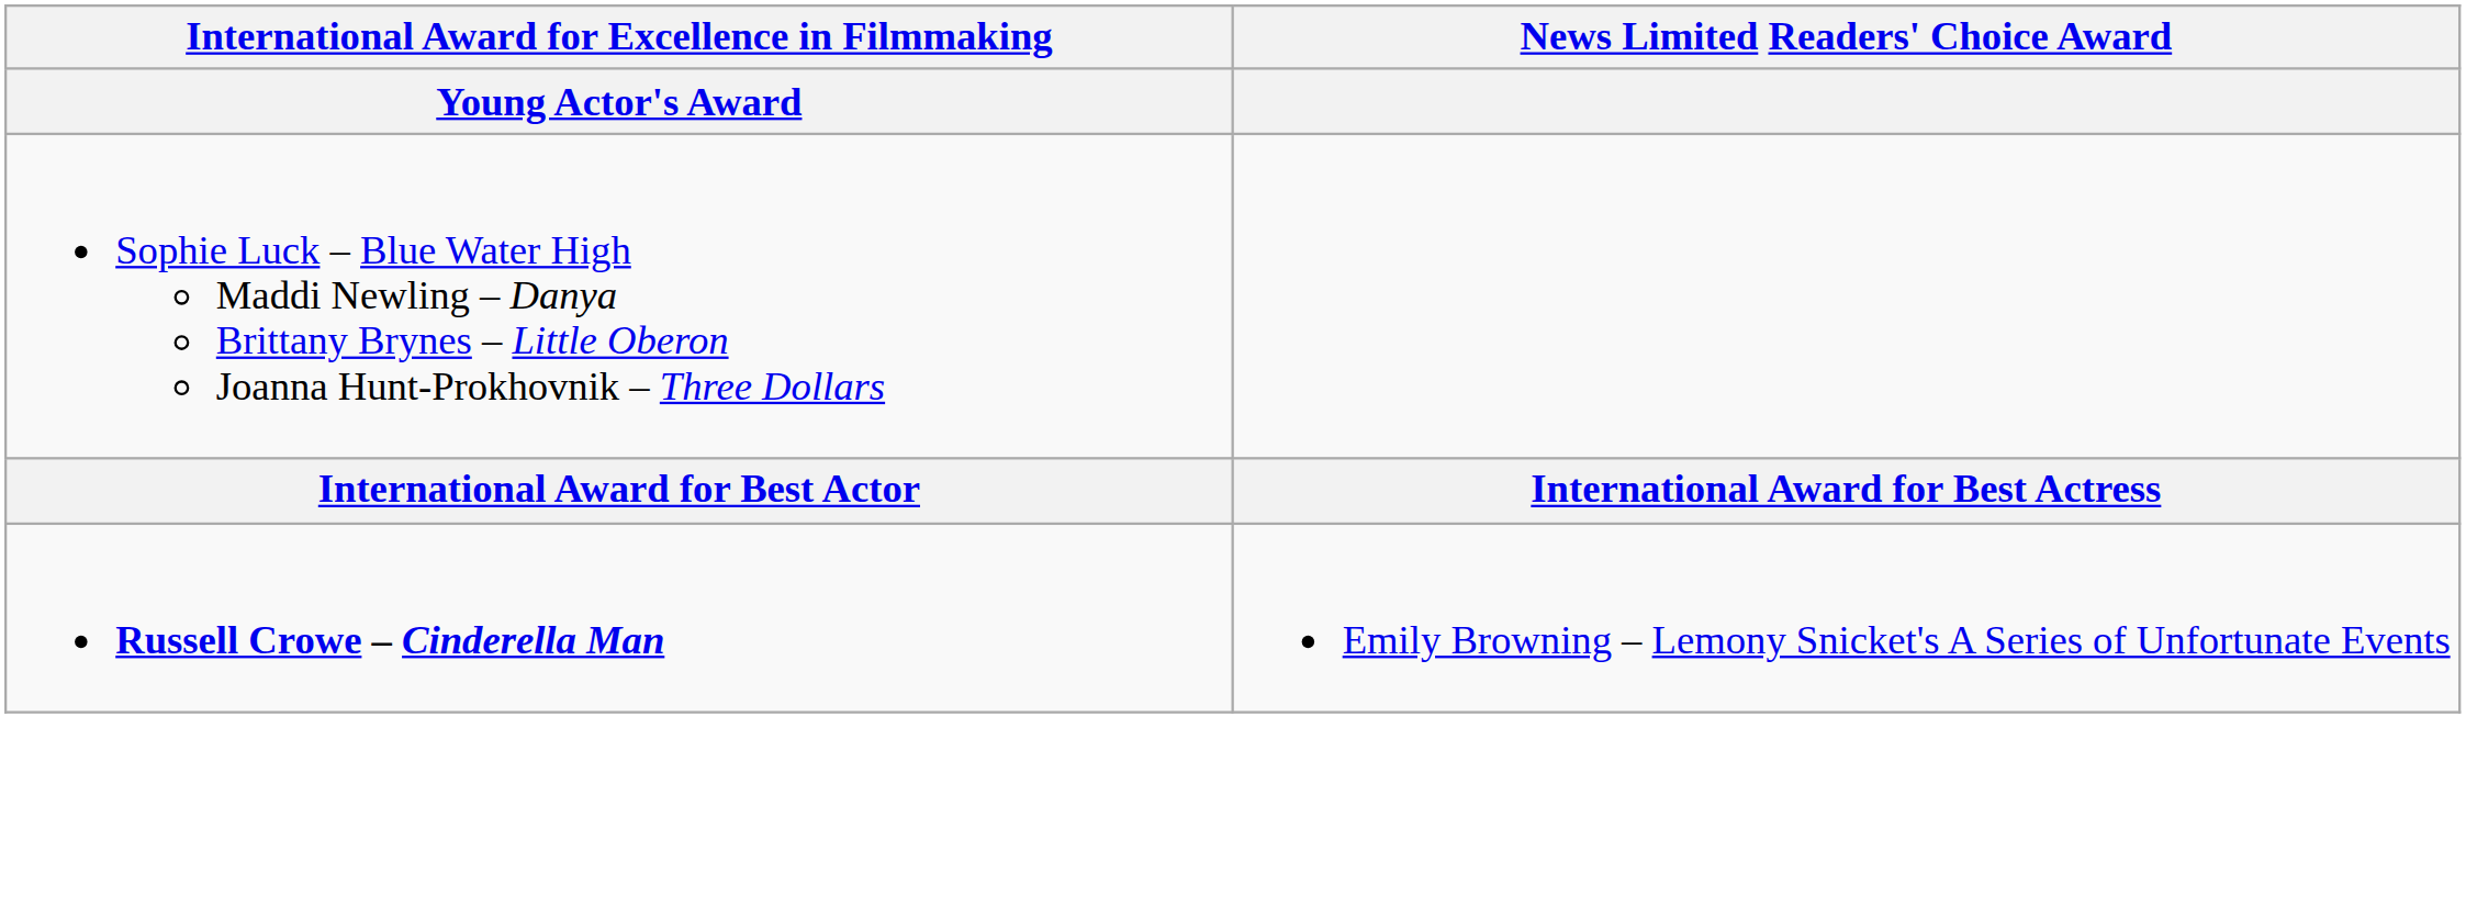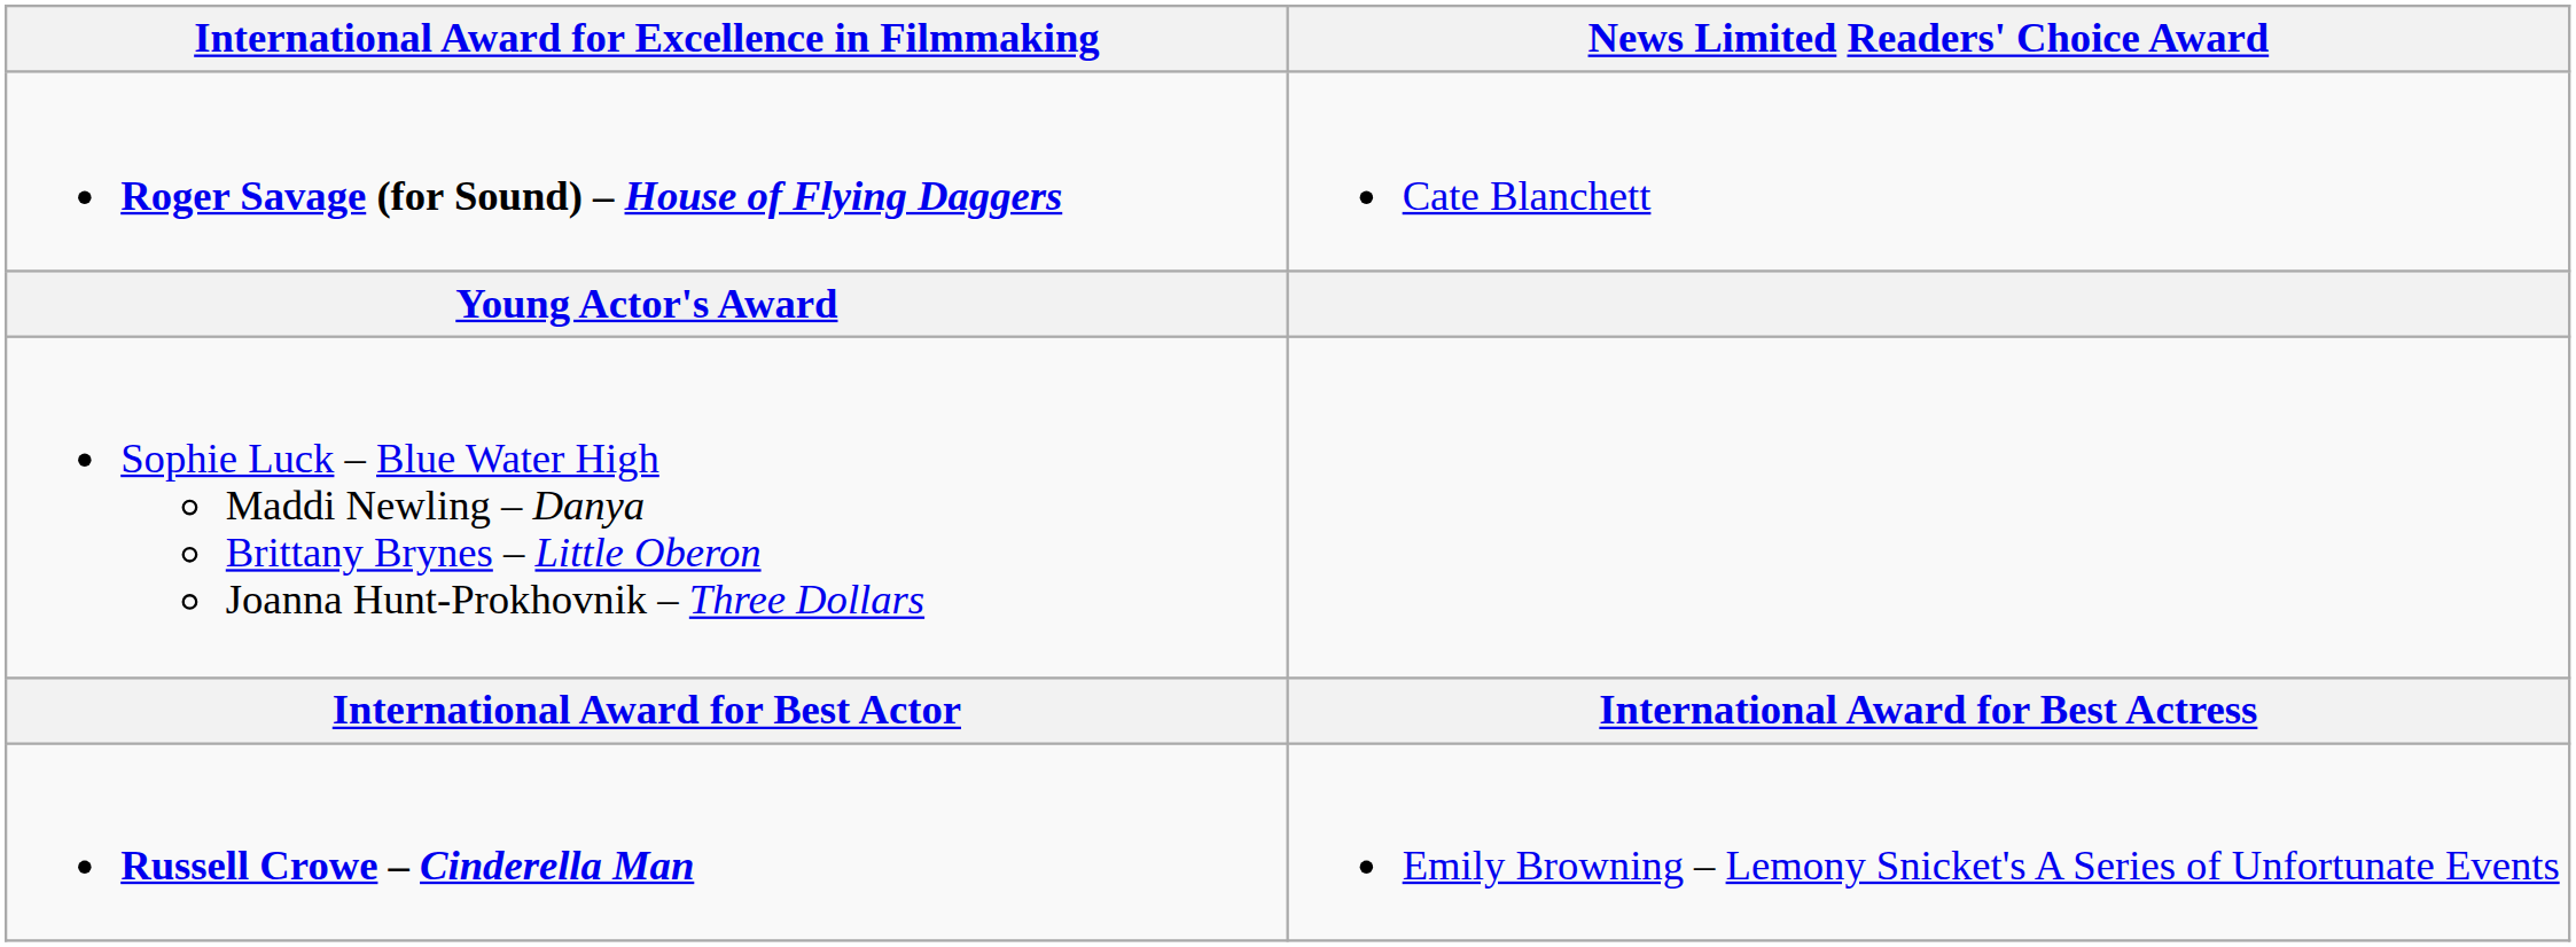+ row: Roger Savage (for Sound) – House of Flying Daggers | Cate Blanchett
